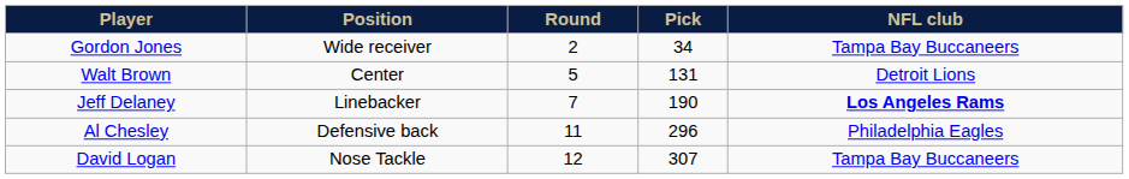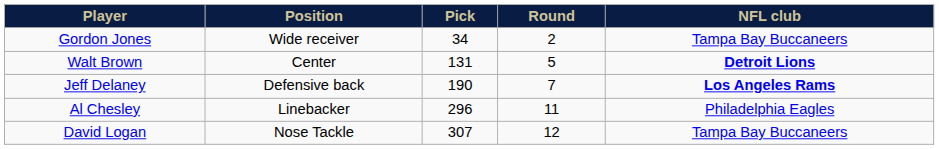columns swapped: Round <-> Pick
Walt Brown | NFL club: normal -> bold
Jeff Delaney | Position: Linebacker -> Defensive back
Al Chesley | Position: Defensive back -> Linebacker
